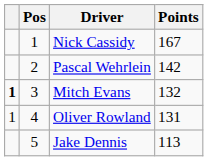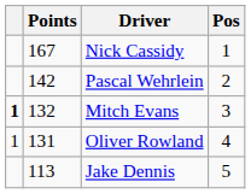columns swapped: Pos <-> Points
